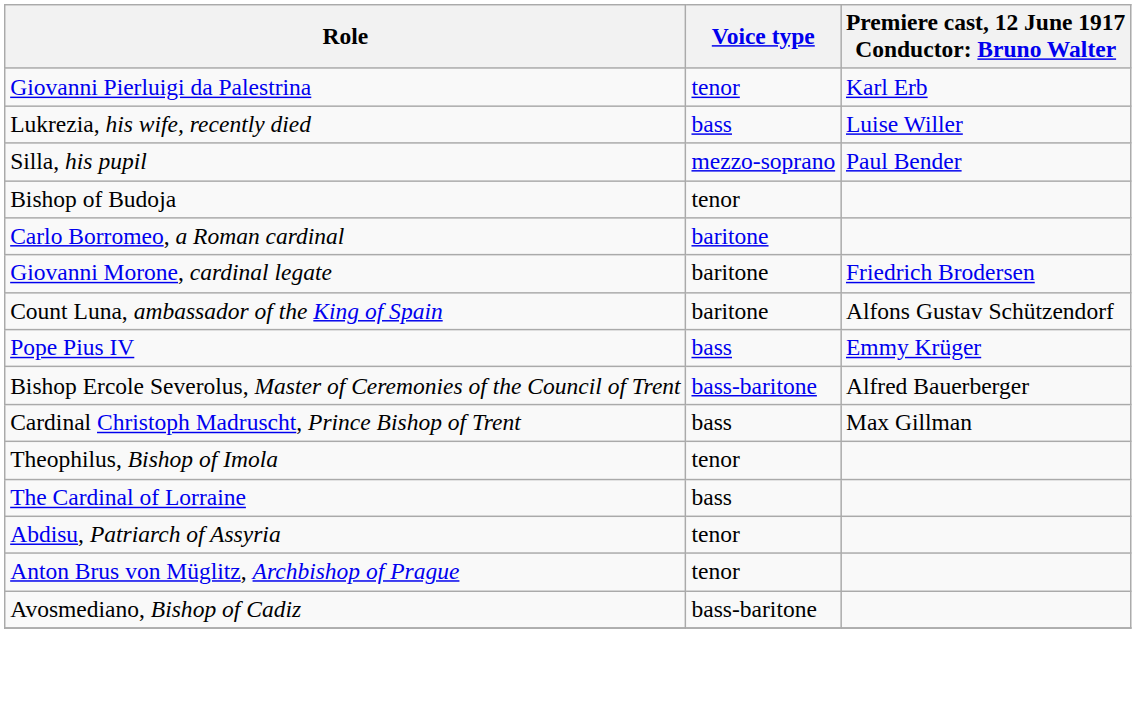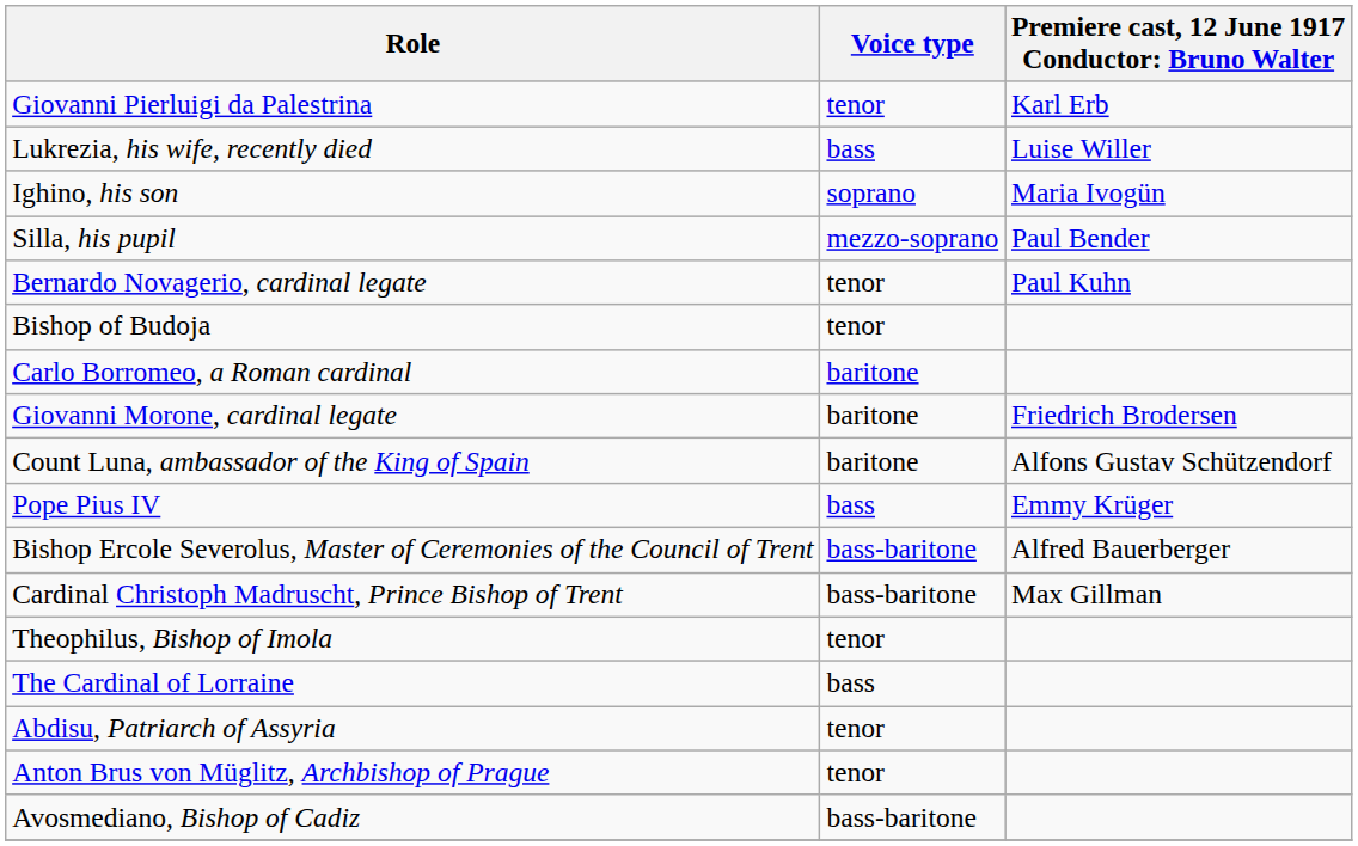+ row: Ighino, his son | soprano | Maria Ivogün
+ row: Bernardo Novagerio, cardinal legate | tenor | Paul Kuhn
Cardinal Christoph Madruscht, Prince Bishop of Trent | Voice type: bass -> bass-baritone
